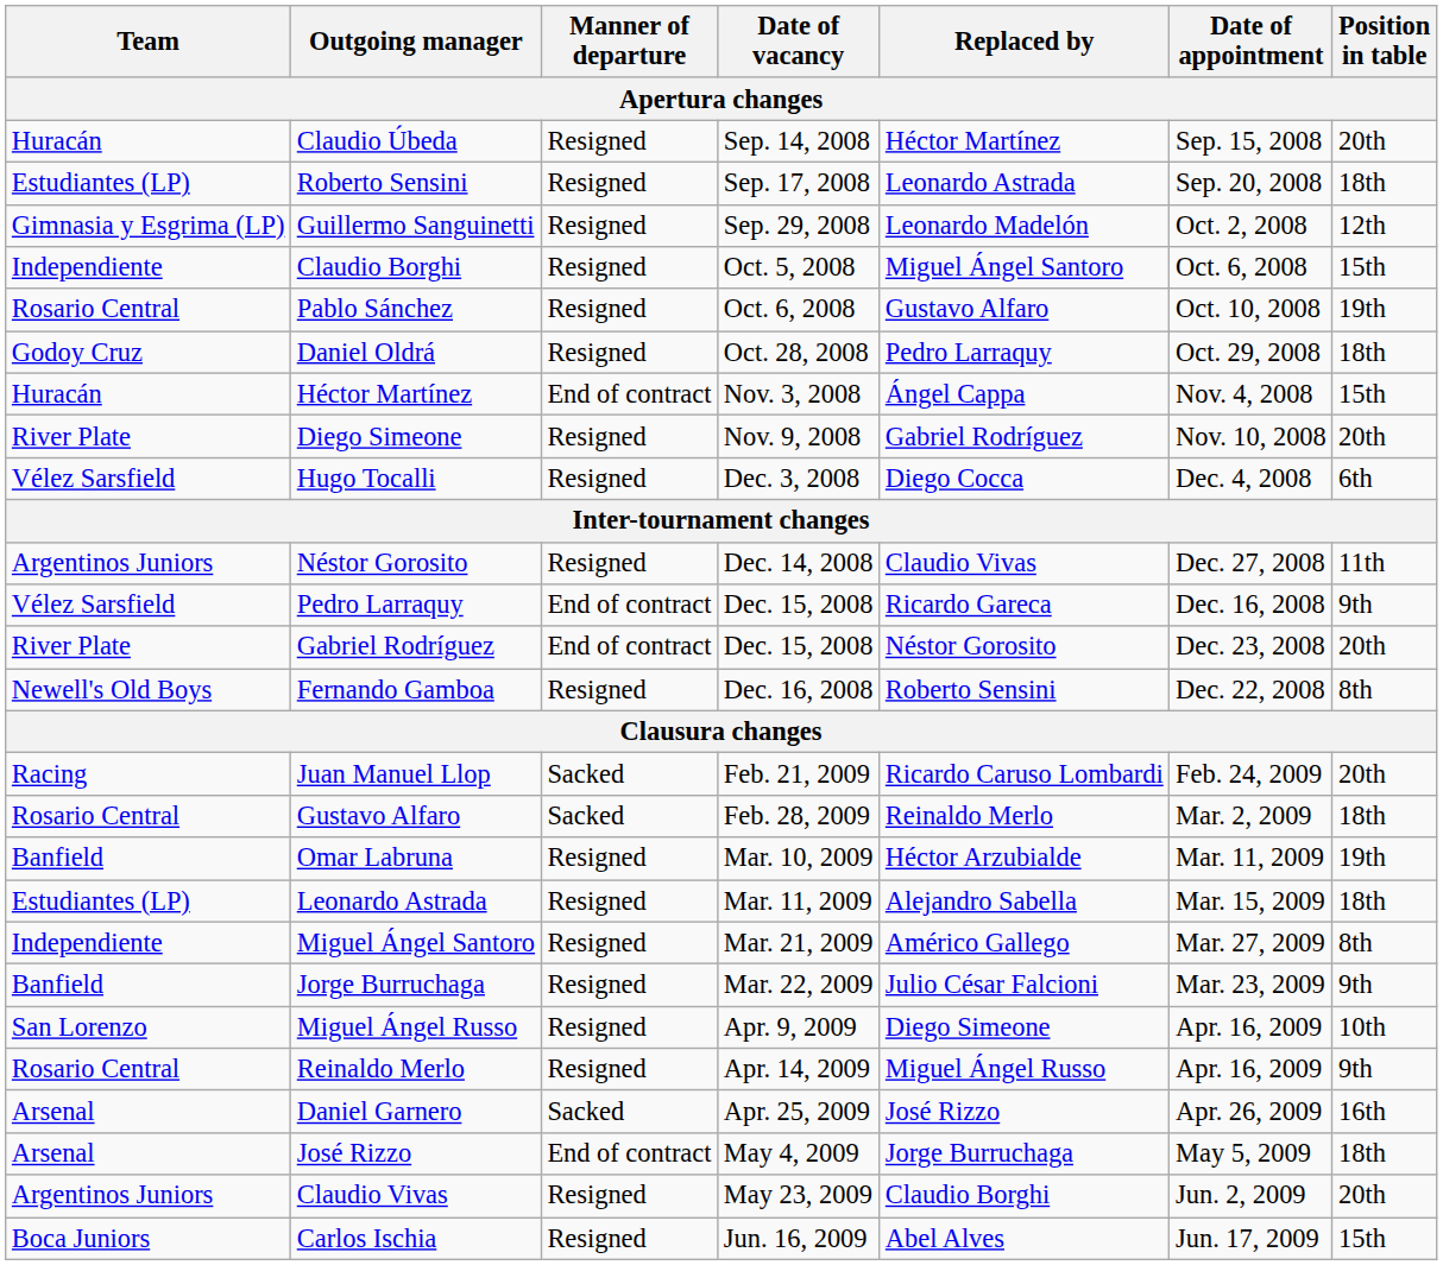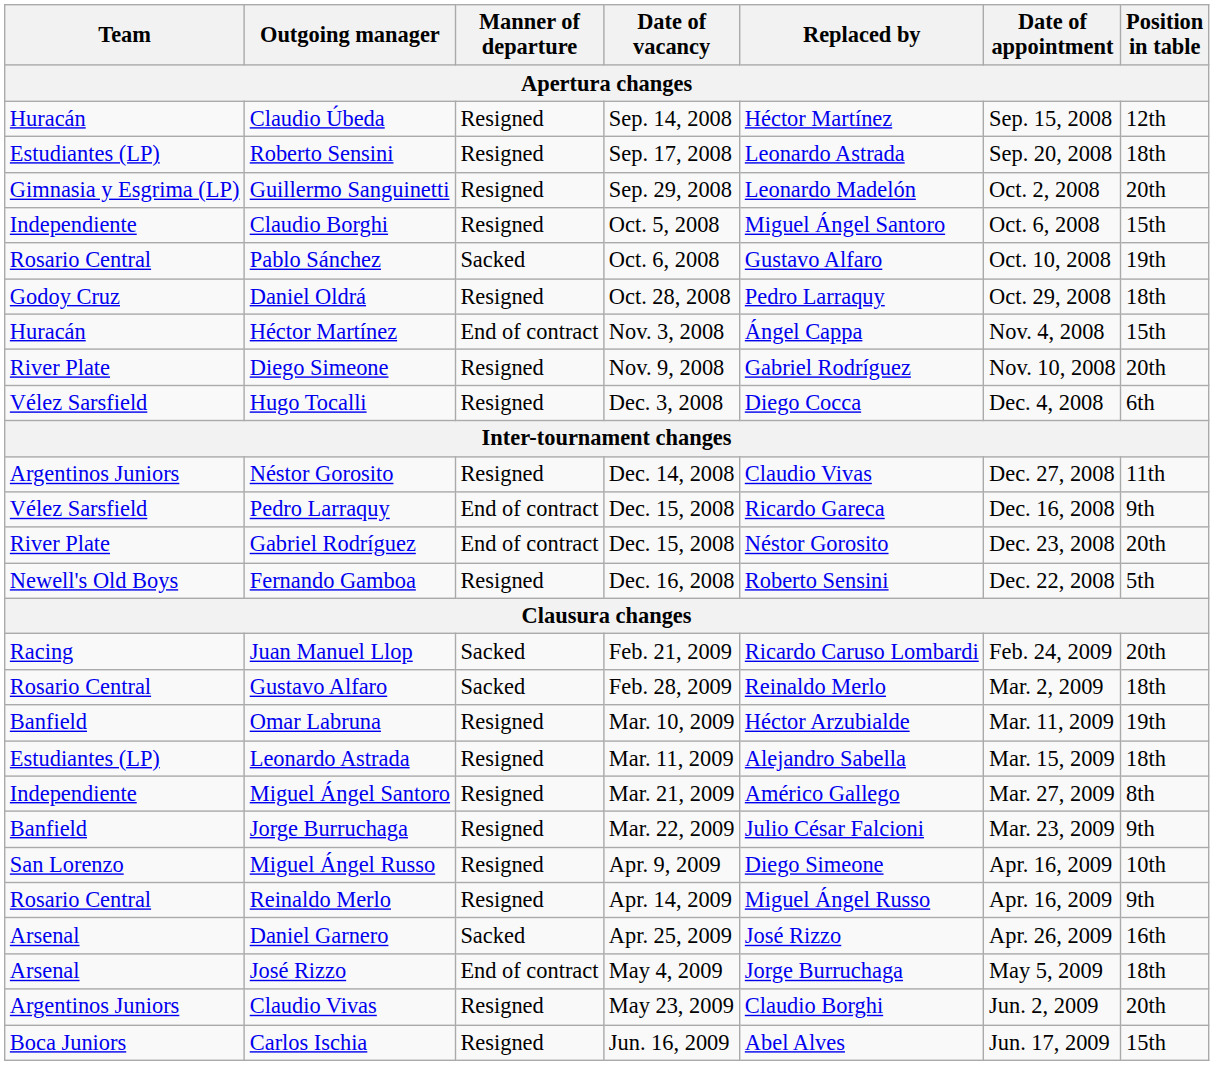Claudio Úbeda | Position in table: 20th -> 12th
Guillermo Sanguinetti | Position in table: 12th -> 20th
Pablo Sánchez | Manner of departure: Resigned -> Sacked
Fernando Gamboa | Position in table: 8th -> 5th
